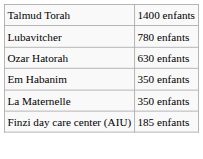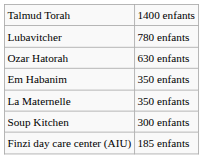+ row: Soup Kitchen | 300 enfants
